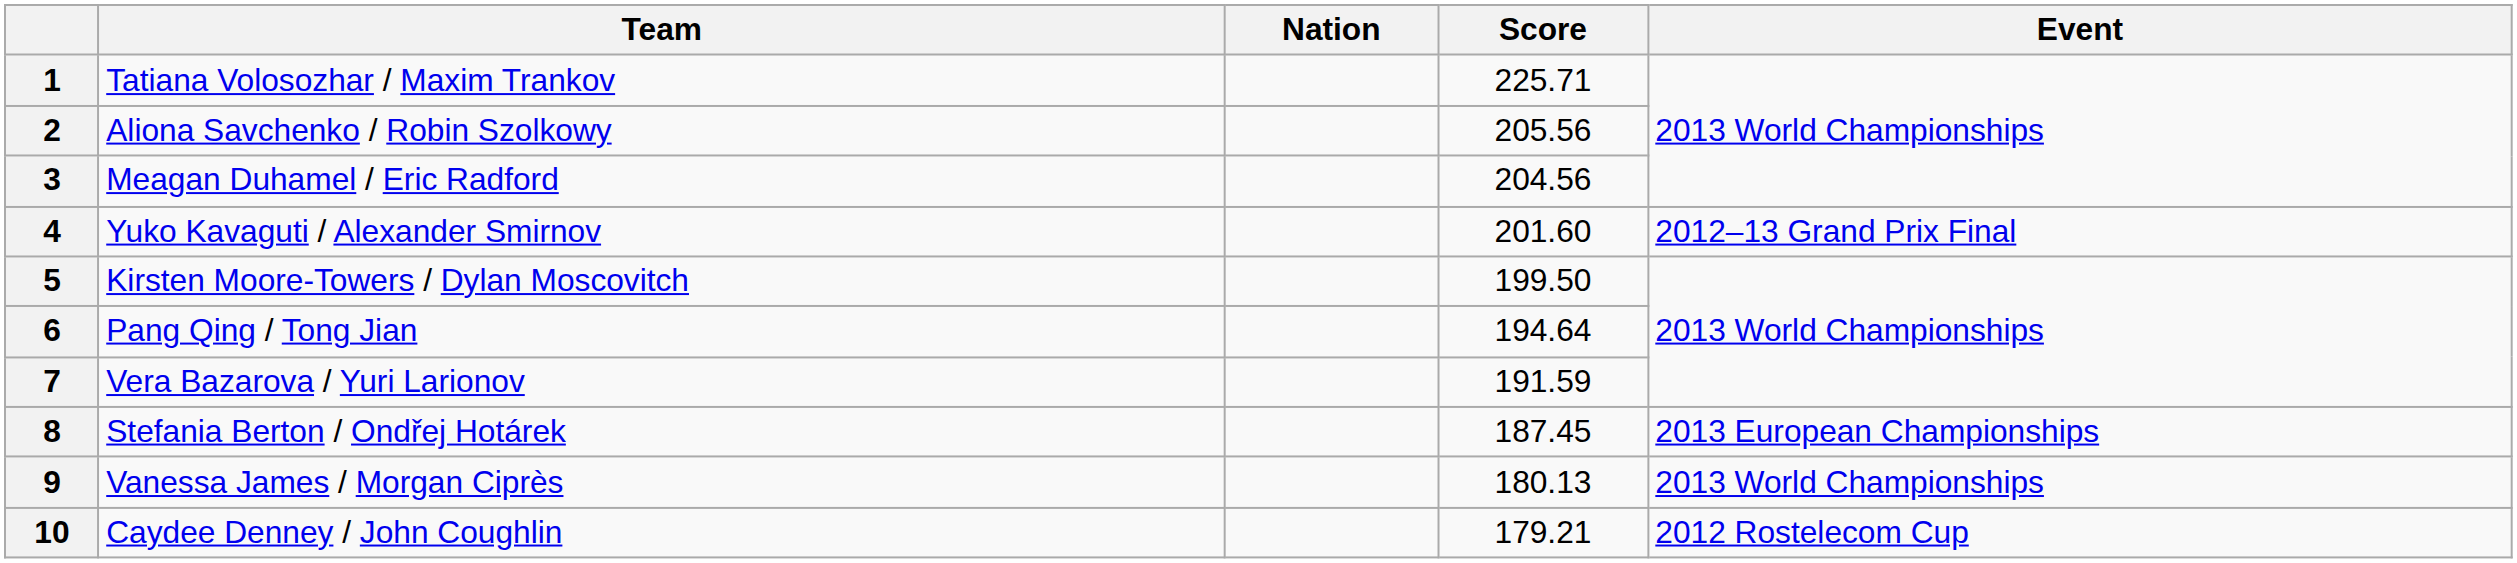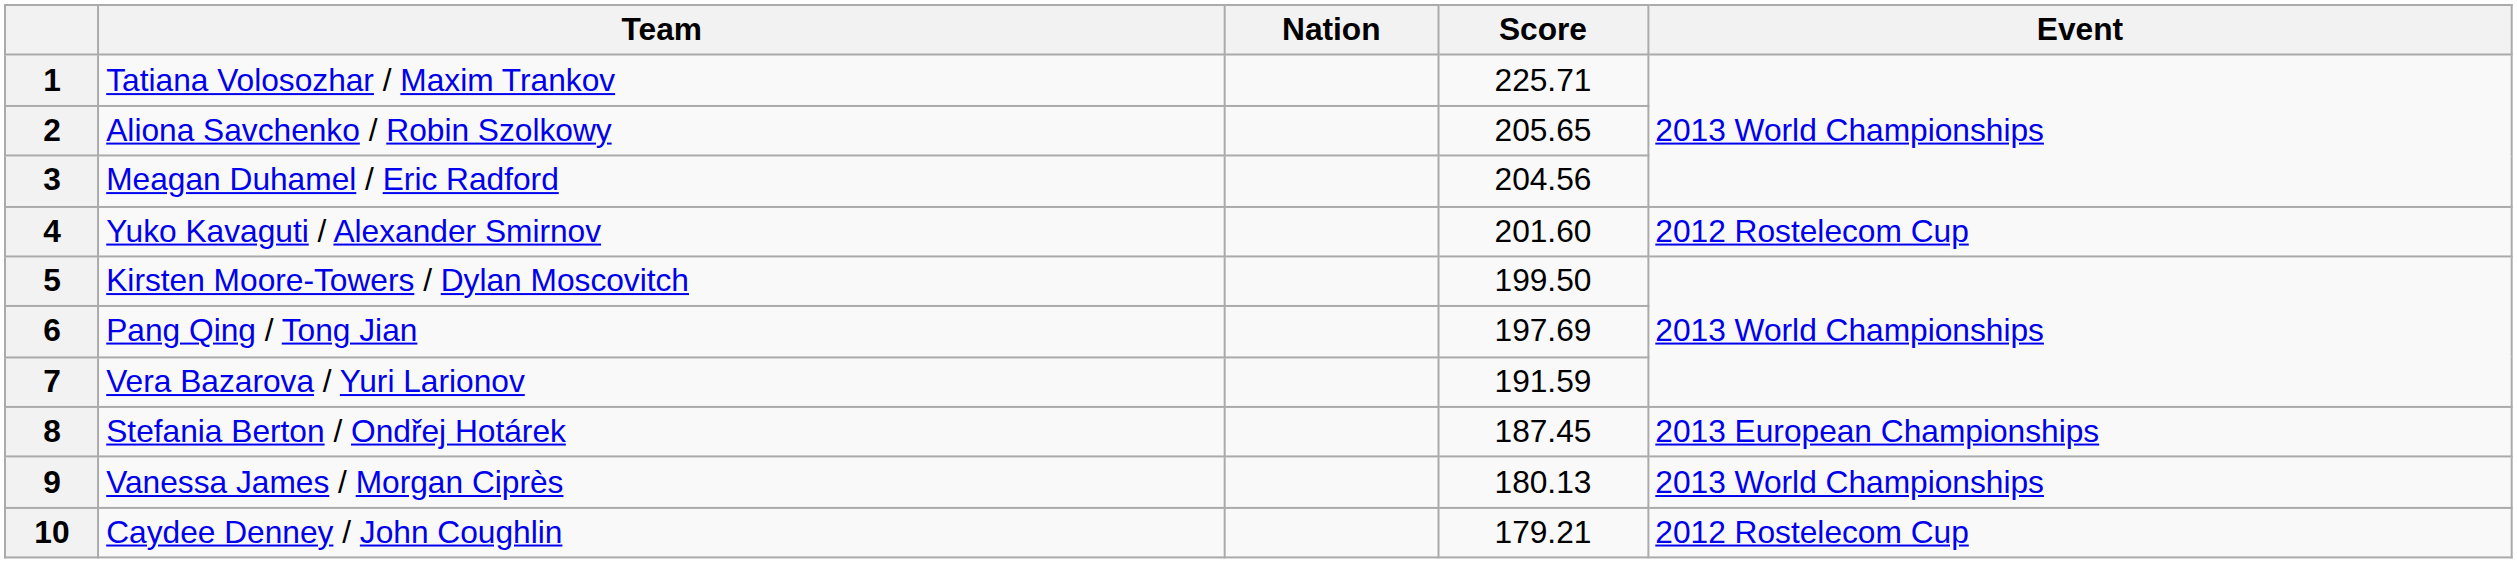2 | Score: 205.56 -> 205.65
4 | Event: 2012–13 Grand Prix Final -> 2012 Rostelecom Cup
6 | Score: 194.64 -> 197.69
